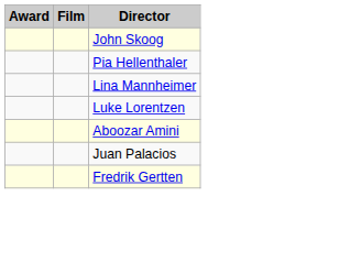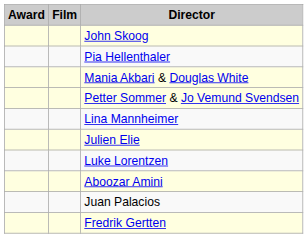+ row: Mania Akbari & Douglas White
+ row: Petter Sommer & Jo Vemund Svendsen
+ row: Julien Elie
